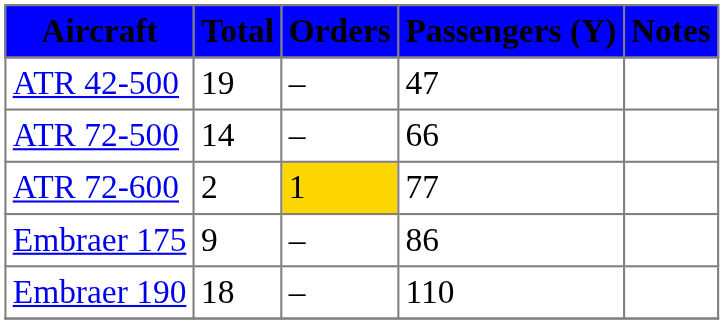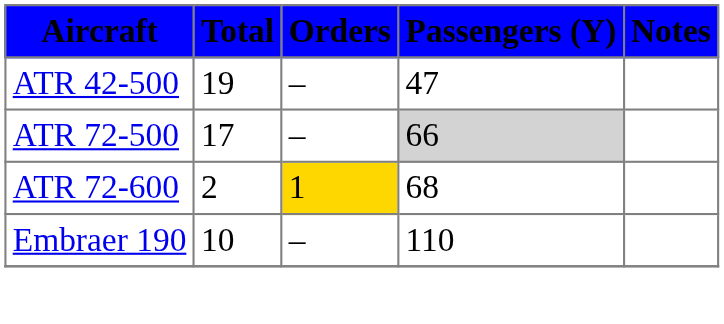ATR 72-500 | Total: 14 -> 17
ATR 72-500 | Passengers (Y): no background -> lightgrey background
ATR 72-600 | Passengers (Y): 77 -> 68
- row: Embraer 175 | 9 | – | 86
Embraer 190 | Total: 18 -> 10
